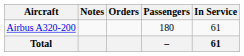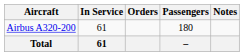columns swapped: In Service <-> Notes
